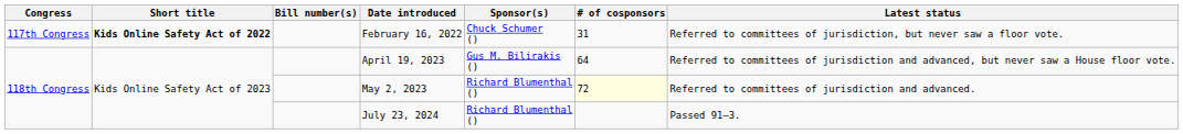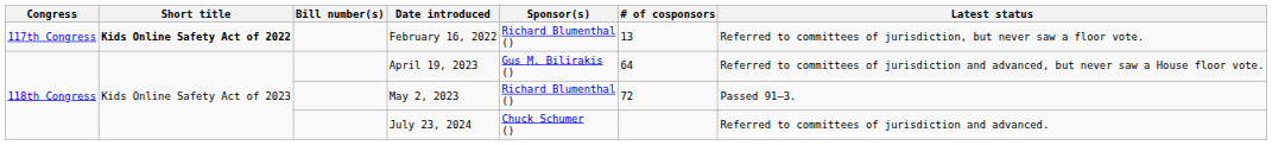February 16, 2022 | Sponsor(s): Chuck Schumer () -> Richard Blumenthal ()
February 16, 2022 | # of cosponsors: 31 -> 13
May 2, 2023 | # of cosponsors: lightyellow background -> no background
May 2, 2023 | Latest status: Referred to committees of jurisdiction and advanced. -> Passed 91–3.
July 23, 2024 | Sponsor(s): Richard Blumenthal () -> Chuck Schumer ()
July 23, 2024 | Latest status: Passed 91–3. -> Referred to committees of jurisdiction and advanced.
